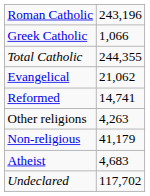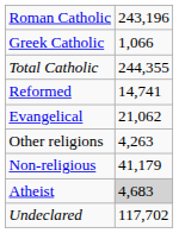rows swapped: Evangelical <-> Reformed
Atheist | column 2: no background -> lightgrey background
